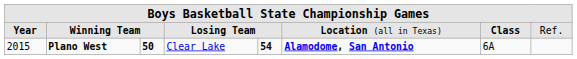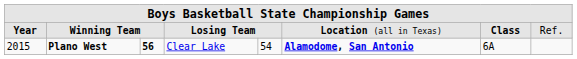2015 | column 3: 50 -> 56
2015 | column 5: bold -> normal
